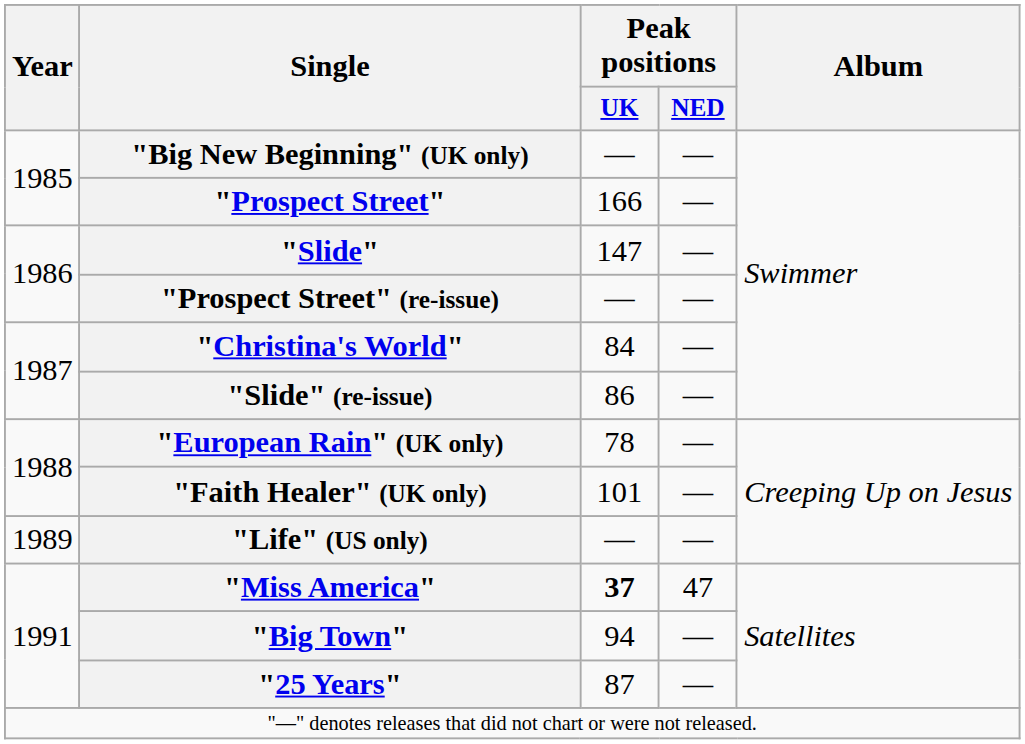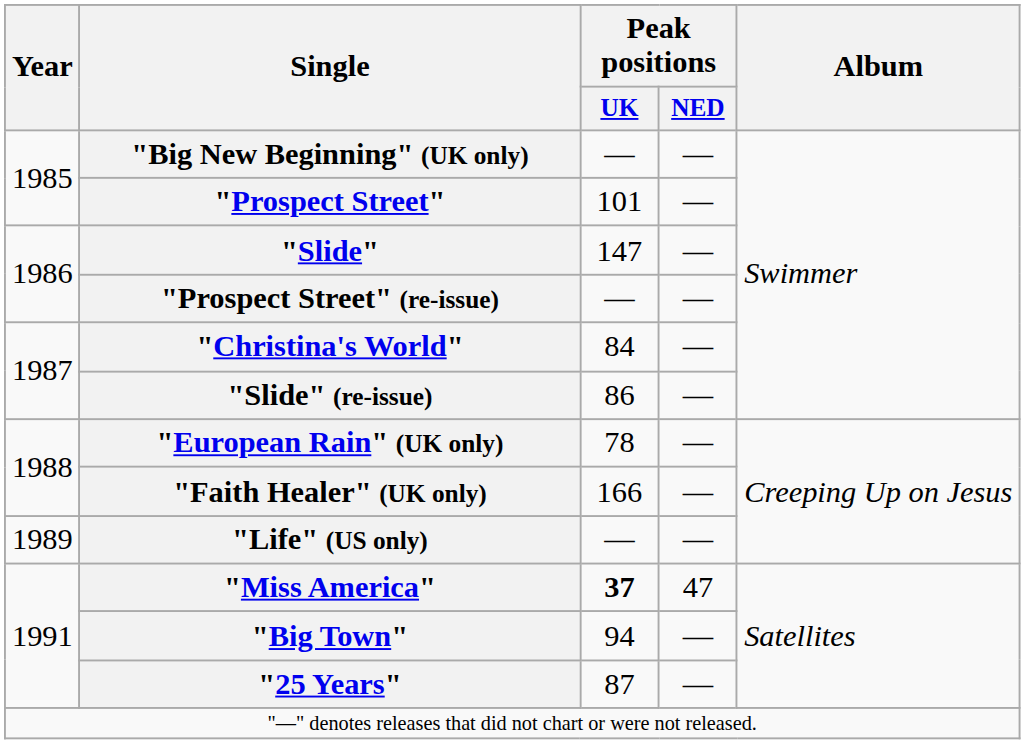"Prospect Street" | Peak positions / UK: 166 -> 101
"Faith Healer" (UK only) | Peak positions / UK: 101 -> 166
